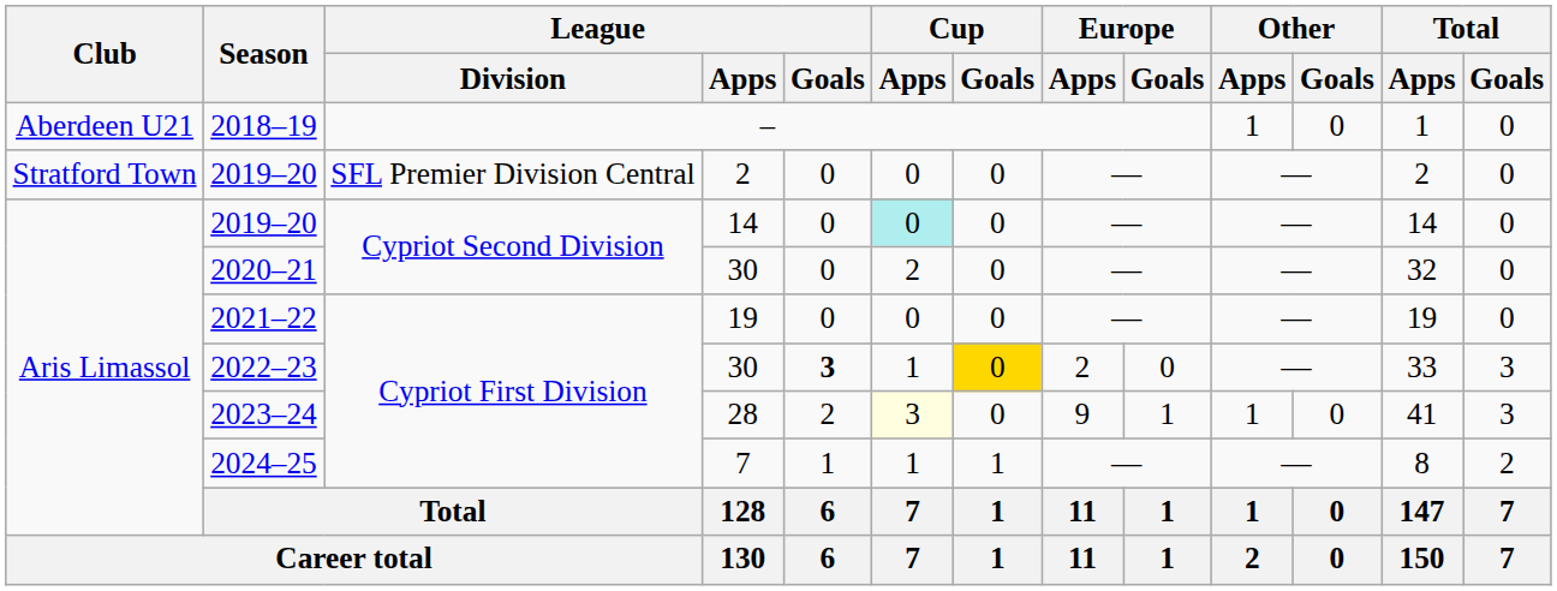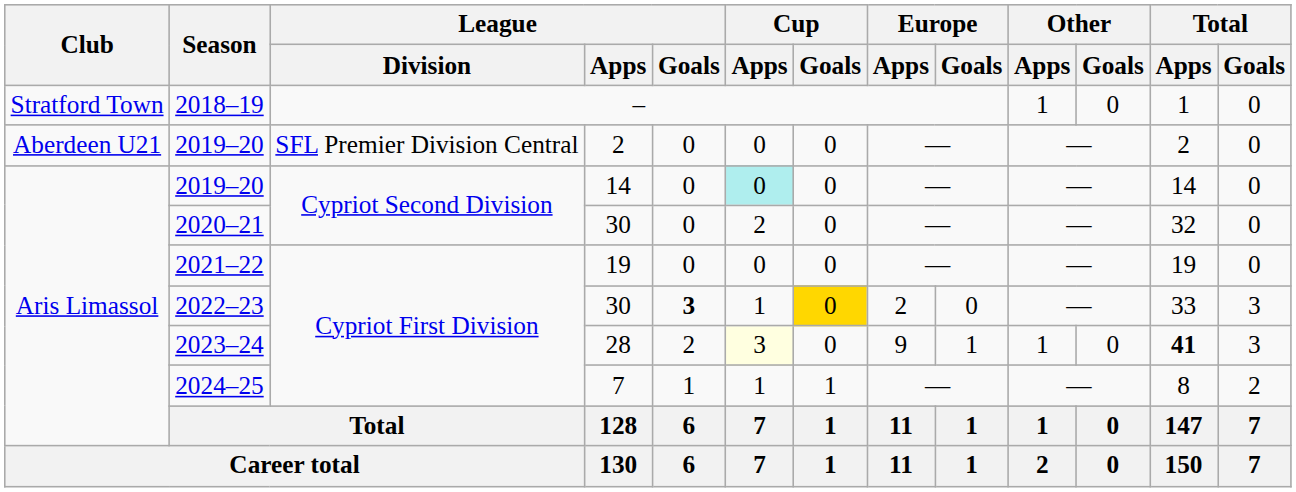2018–19 | Club: Aberdeen U21 -> Stratford Town
2019–20 / 2 | Club: Stratford Town -> Aberdeen U21
2023–24 | Total / Apps: normal -> bold
